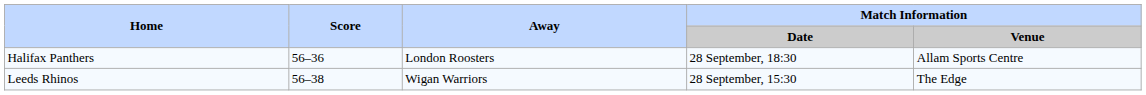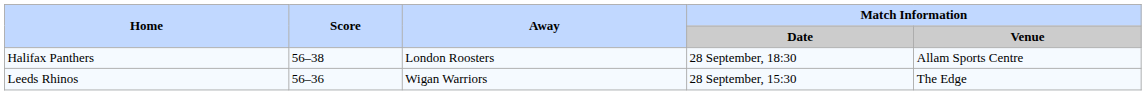Halifax Panthers | Score: 56–36 -> 56–38
Leeds Rhinos | Score: 56–38 -> 56–36
